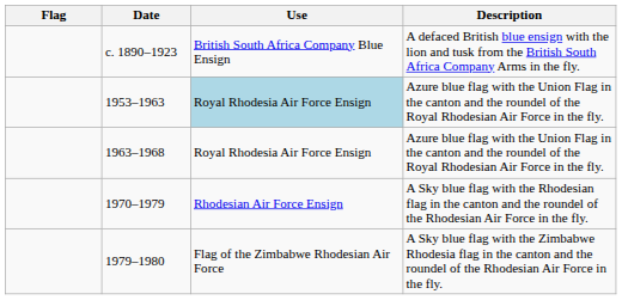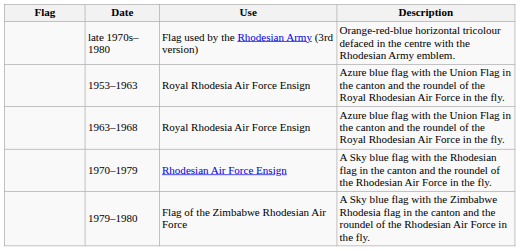- row: c. 1890–1923 | British South Africa Company Blue Ensign | A defaced British blue ensign with the lion and tusk from the British South Africa Company Arms in the fly.
+ row: late 1970s–1980 | Flag used by the Rhodesian Army (3rd version) | Orange-red-blue horizontal tricolour defaced in the centre with the Rhodesian Army emblem.
1953–1963 | Use: lightblue background -> no background
